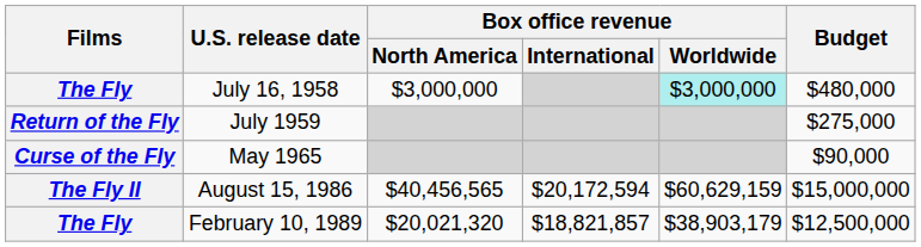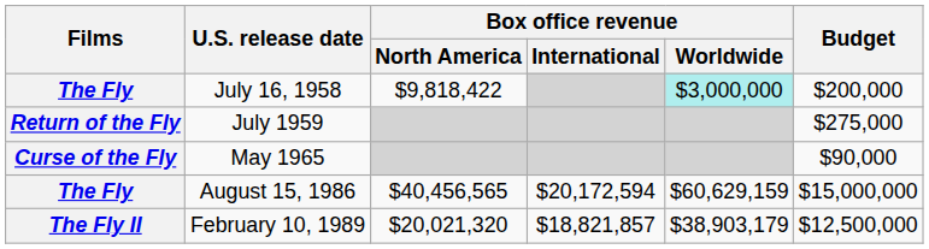July 16, 1958 | Box office revenue / North America: $3,000,000 -> $9,818,422
July 16, 1958 | Budget: $480,000 -> $200,000
August 15, 1986 | Films: The Fly II -> The Fly
February 10, 1989 | Films: The Fly -> The Fly II
